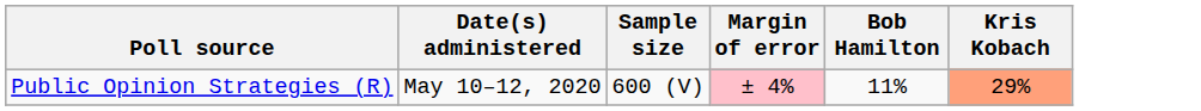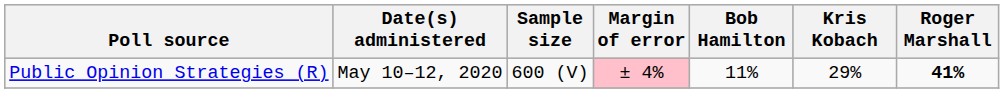+ column: Roger Marshall | 41%
Public Opinion Strategies (R) | Kris Kobach: lightsalmon background -> no background
